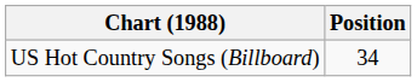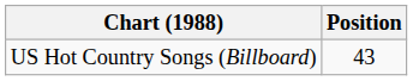US Hot Country Songs (Billboard) | Position: 34 -> 43
